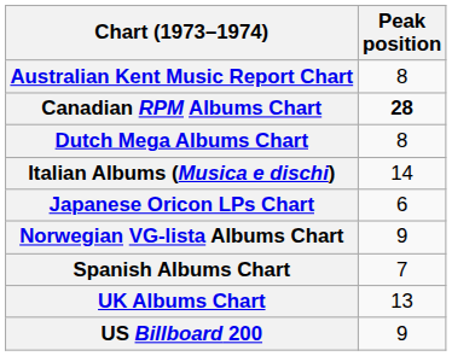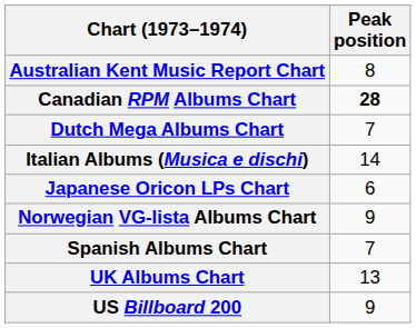Dutch Mega Albums Chart | Peak position: 8 -> 7
